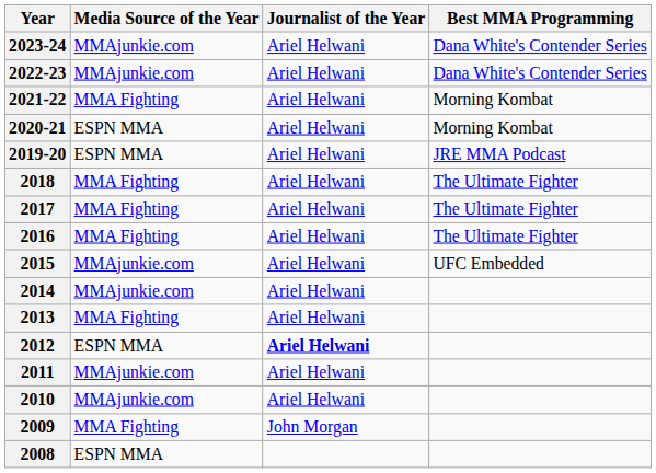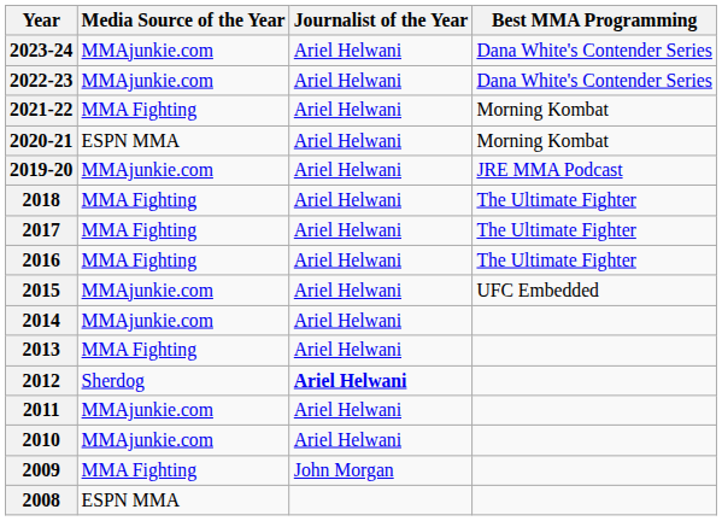2019-20 | Media Source of the Year: ESPN MMA -> MMAjunkie.com
2012 | Media Source of the Year: ESPN MMA -> Sherdog
